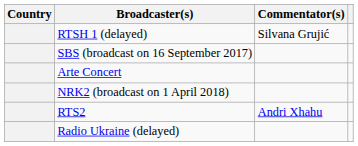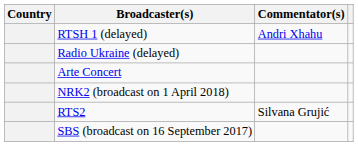RTSH 1 (delayed) | Commentator(s): Silvana Grujić -> Andri Xhahu
rows swapped: SBS (broadcast on 16 September 2017) <-> Radio Ukraine (delayed)
RTS2 | Commentator(s): Andri Xhahu -> Silvana Grujić
